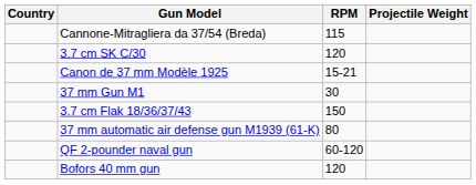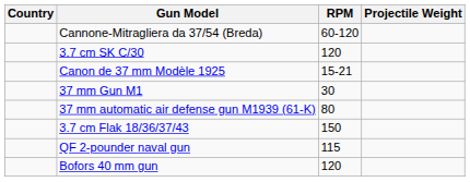Cannone-Mitragliera da 37/54 (Breda) | RPM: 115 -> 60-120
rows swapped: 3.7 cm Flak 18/36/37/43 <-> 37 mm automatic air defense gun M1939 (61-K)
QF 2-pounder naval gun | RPM: 60-120 -> 115
